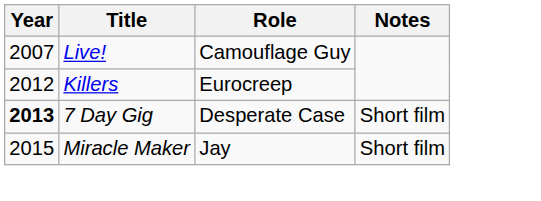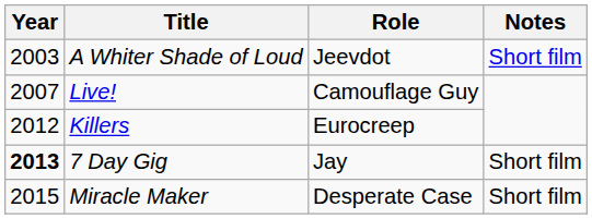+ row: 2003 | A Whiter Shade of Loud | Jeevdot | Short film
7 Day Gig | Role: Desperate Case -> Jay
Miracle Maker | Role: Jay -> Desperate Case
